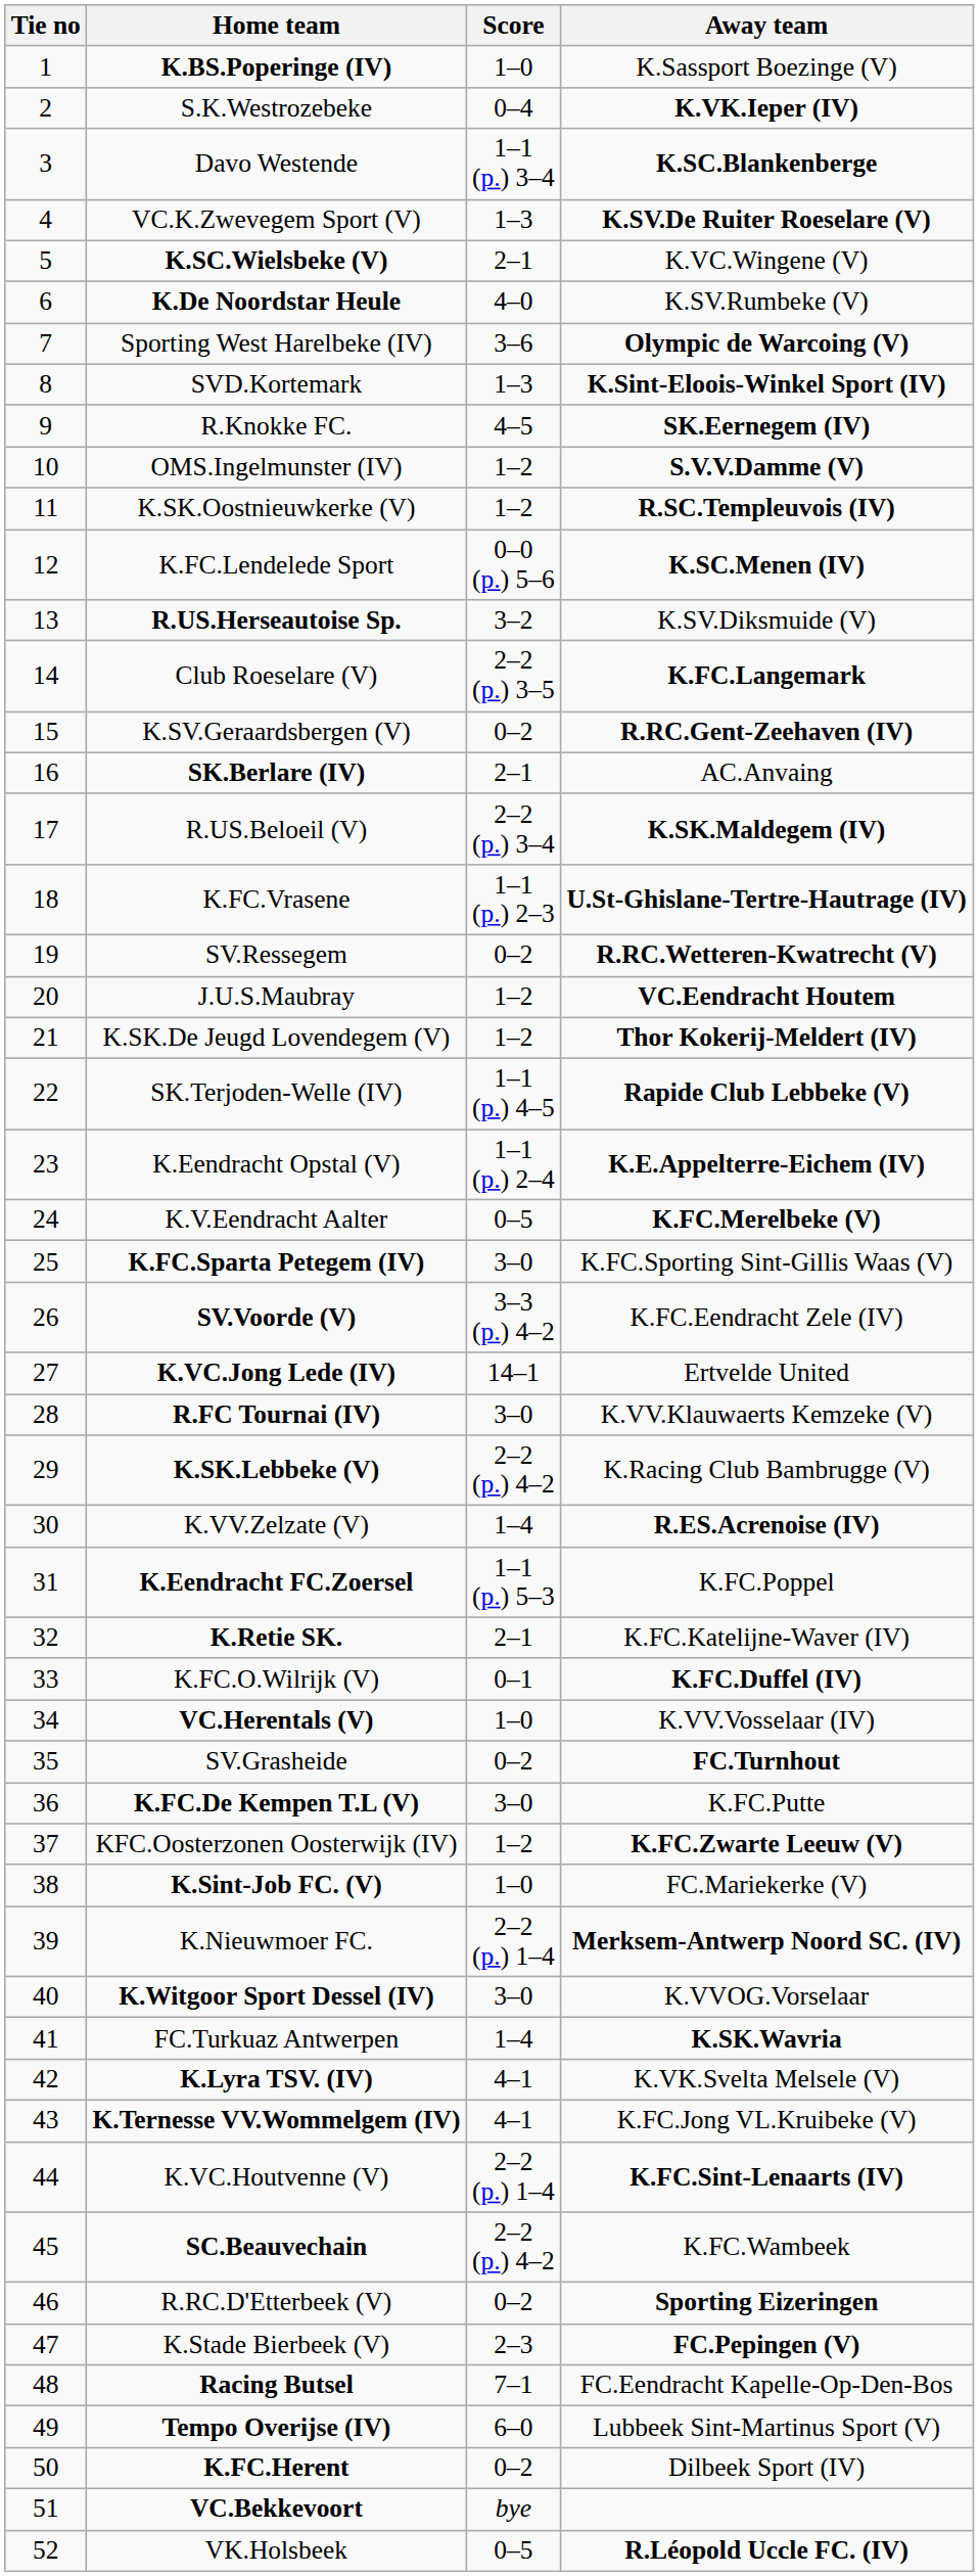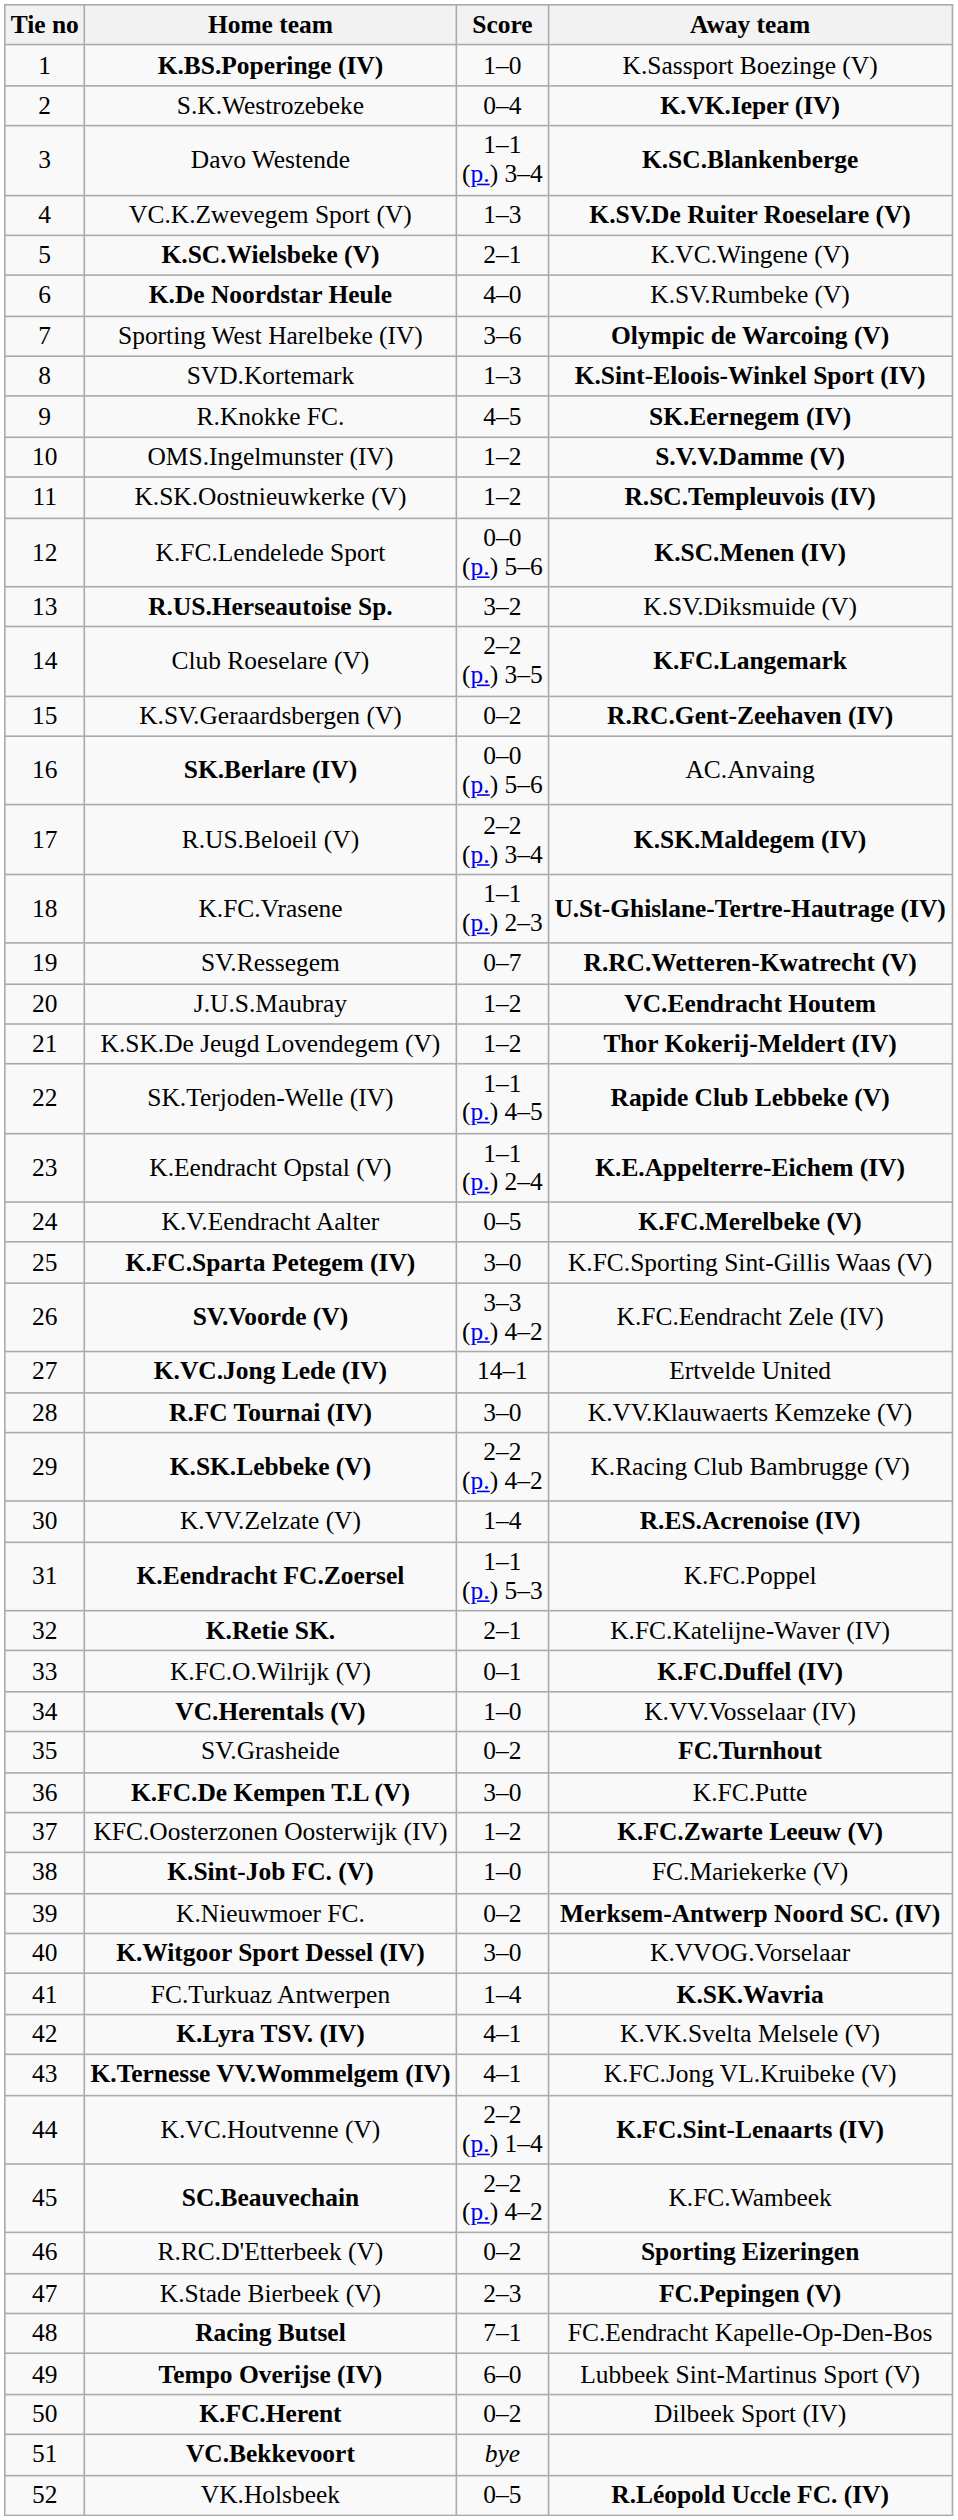SK.Berlare (IV) | Score: 2–1 -> 0–0 (p.) 5–6
SV.Ressegem | Score: 0–2 -> 0–7
K.Nieuwmoer FC. | Score: 2–2 (p.) 1–4 -> 0–2
